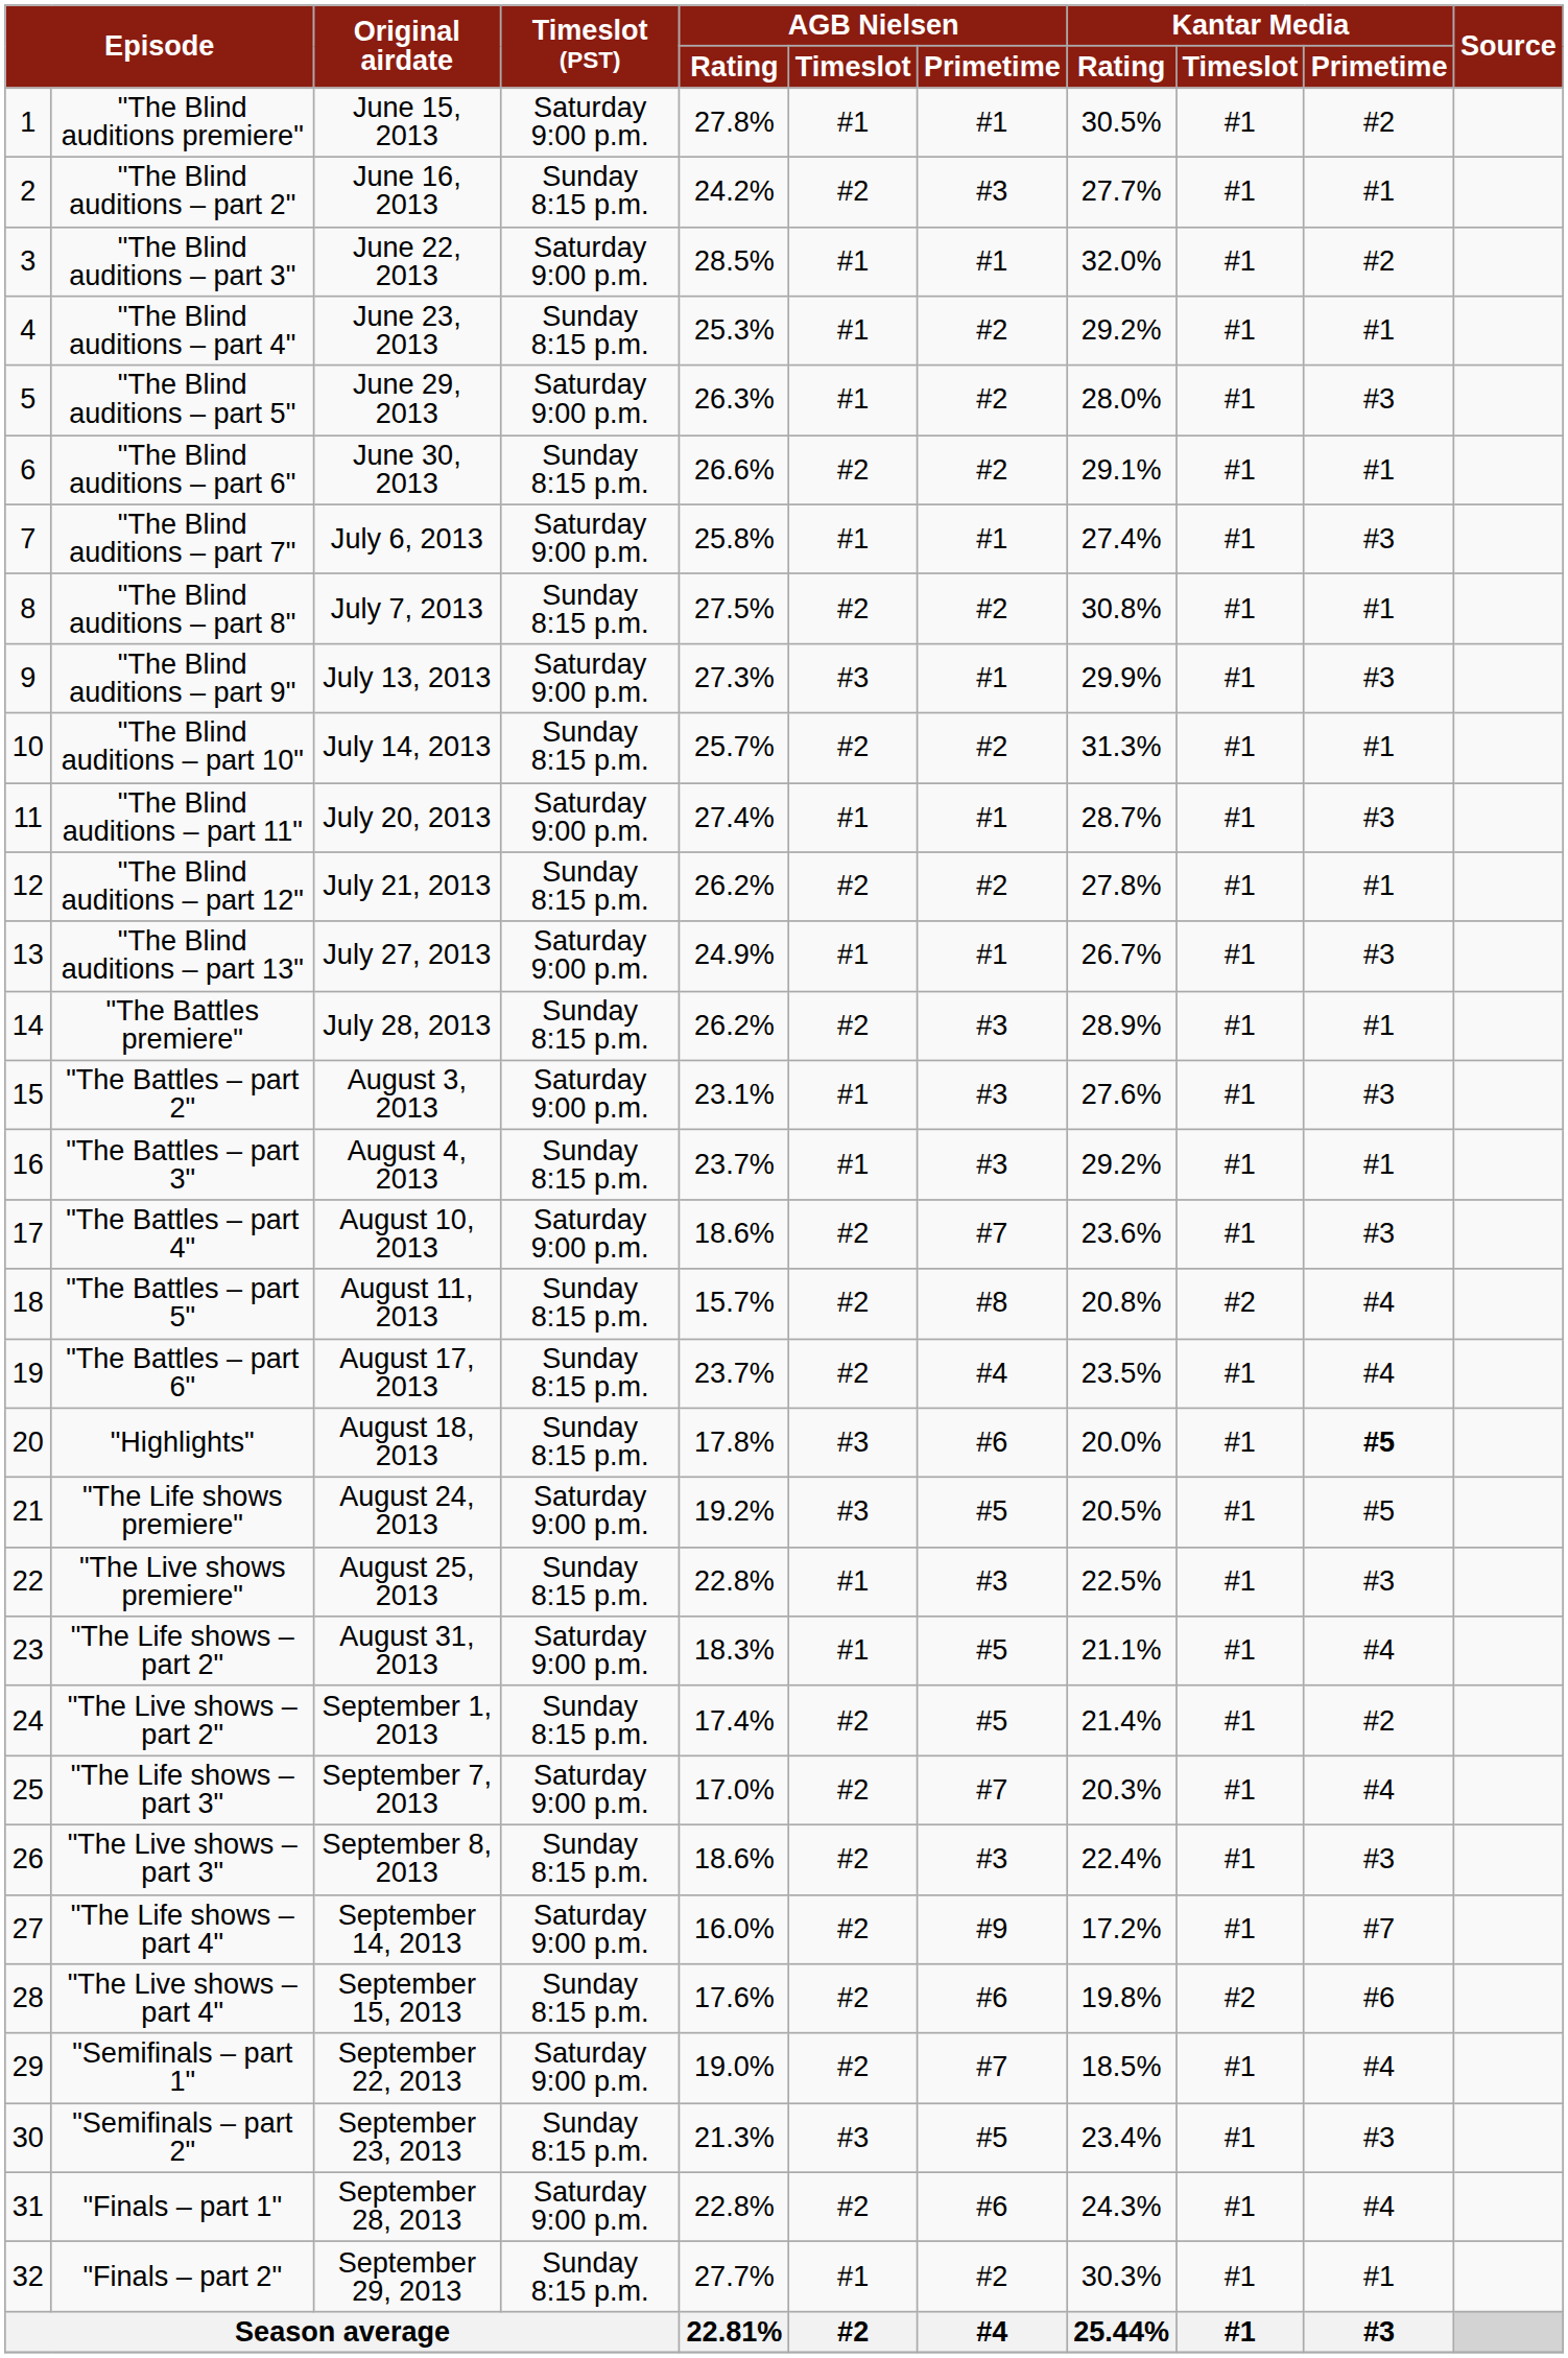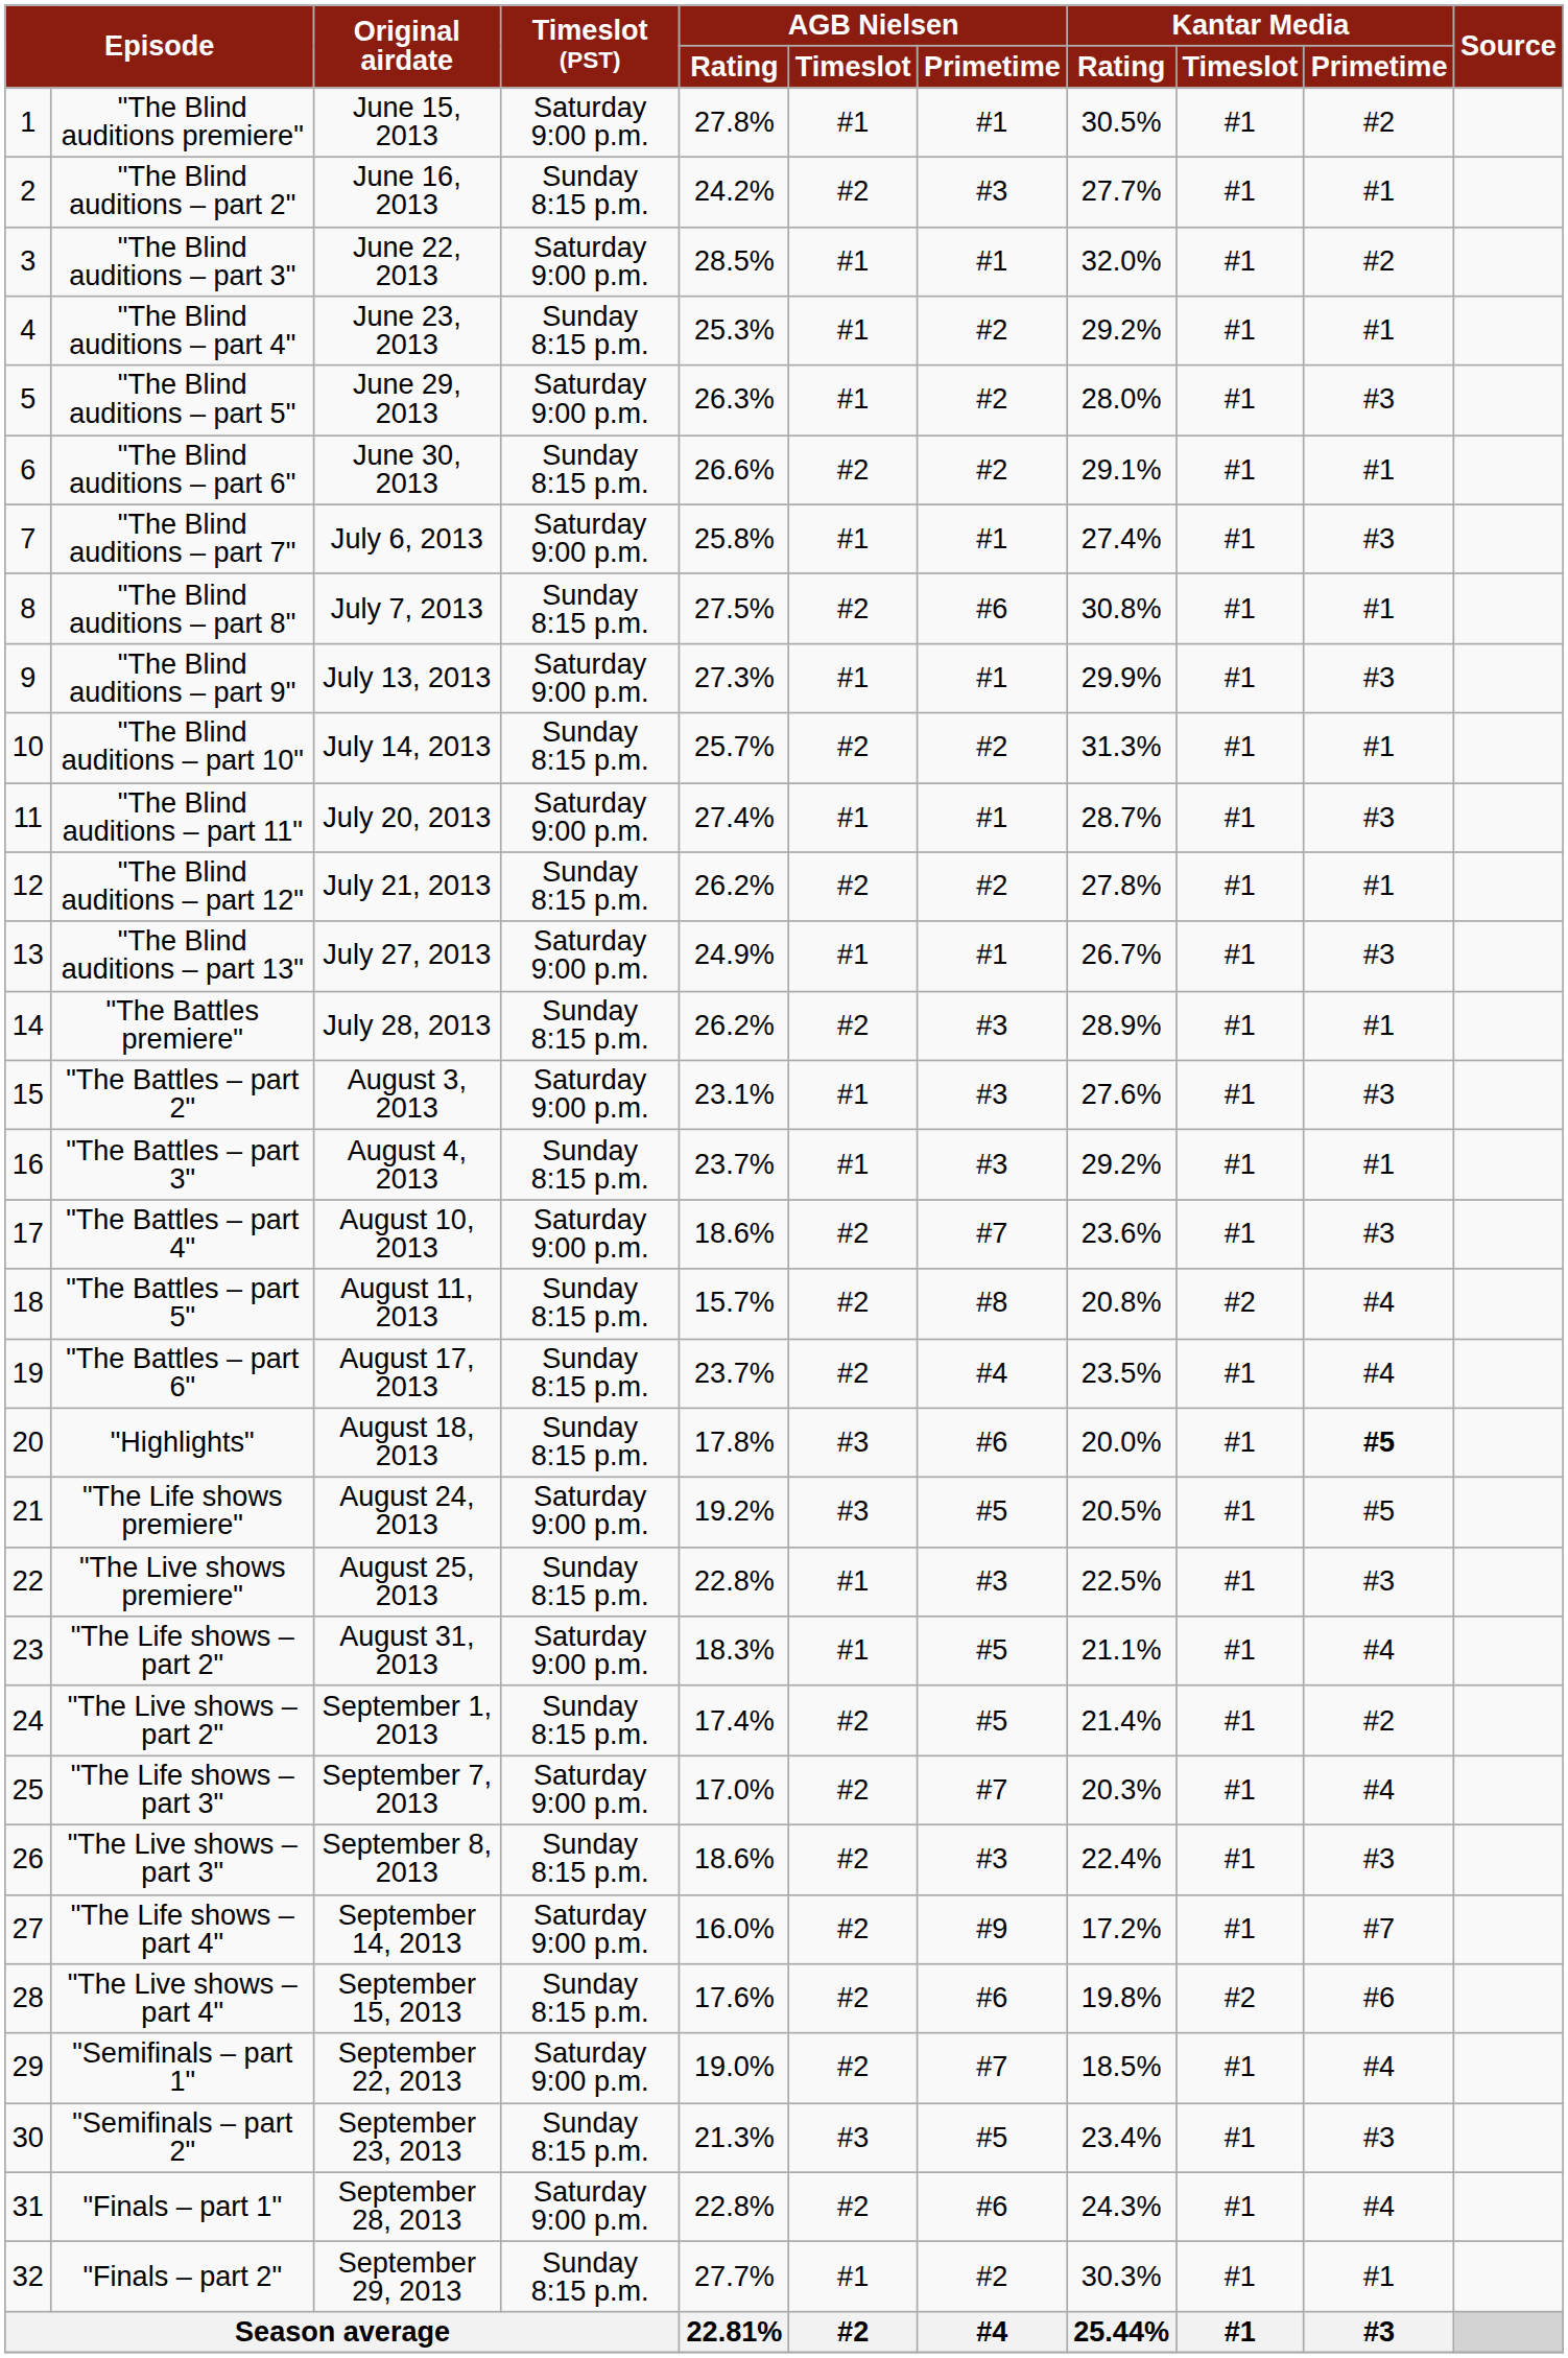"The Blind auditions – part 8" | AGB Nielsen / Primetime: #2 -> #6
"The Blind auditions – part 9" | AGB Nielsen / Timeslot: #3 -> #1
